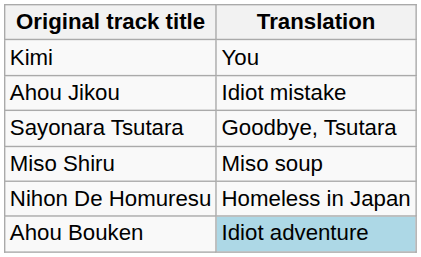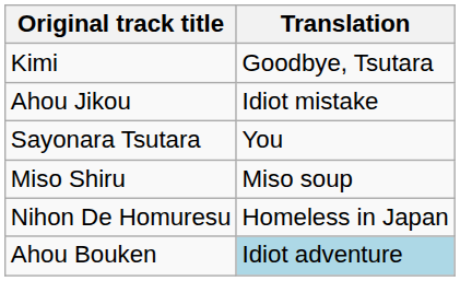Kimi | Translation: You -> Goodbye, Tsutara
Sayonara Tsutara | Translation: Goodbye, Tsutara -> You
